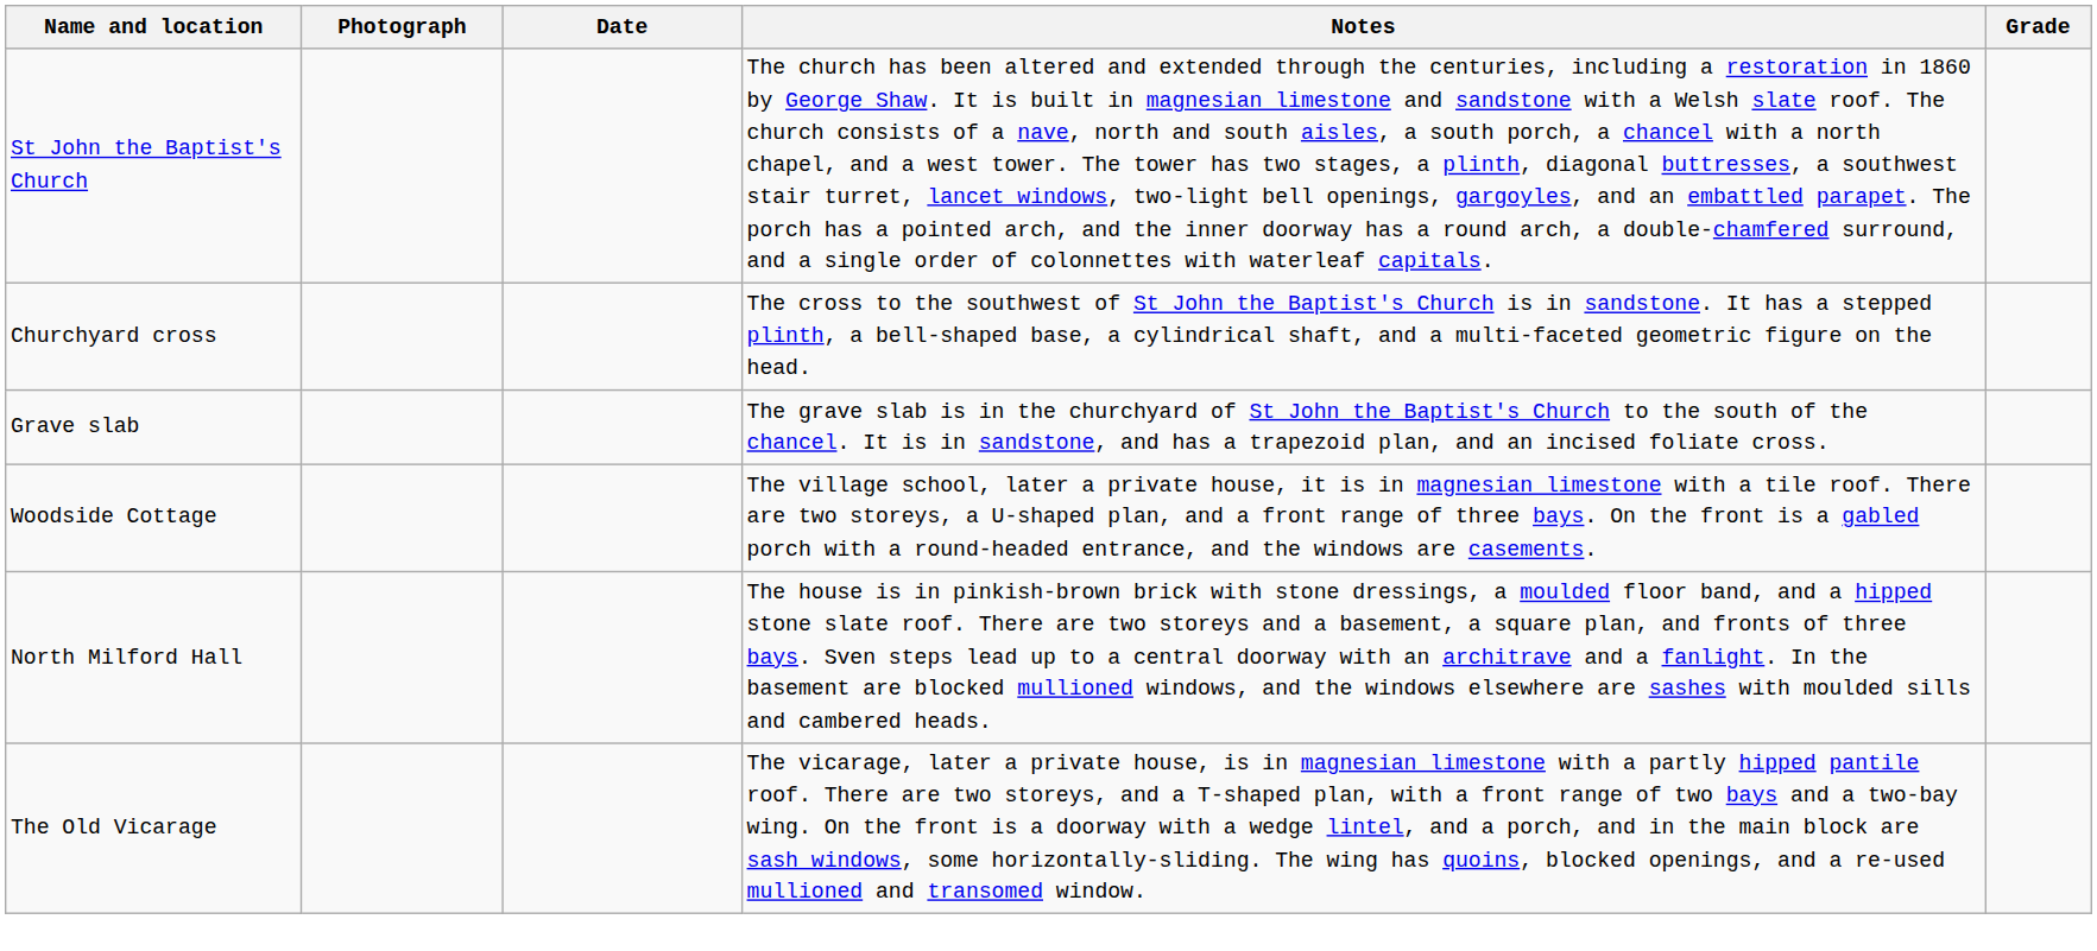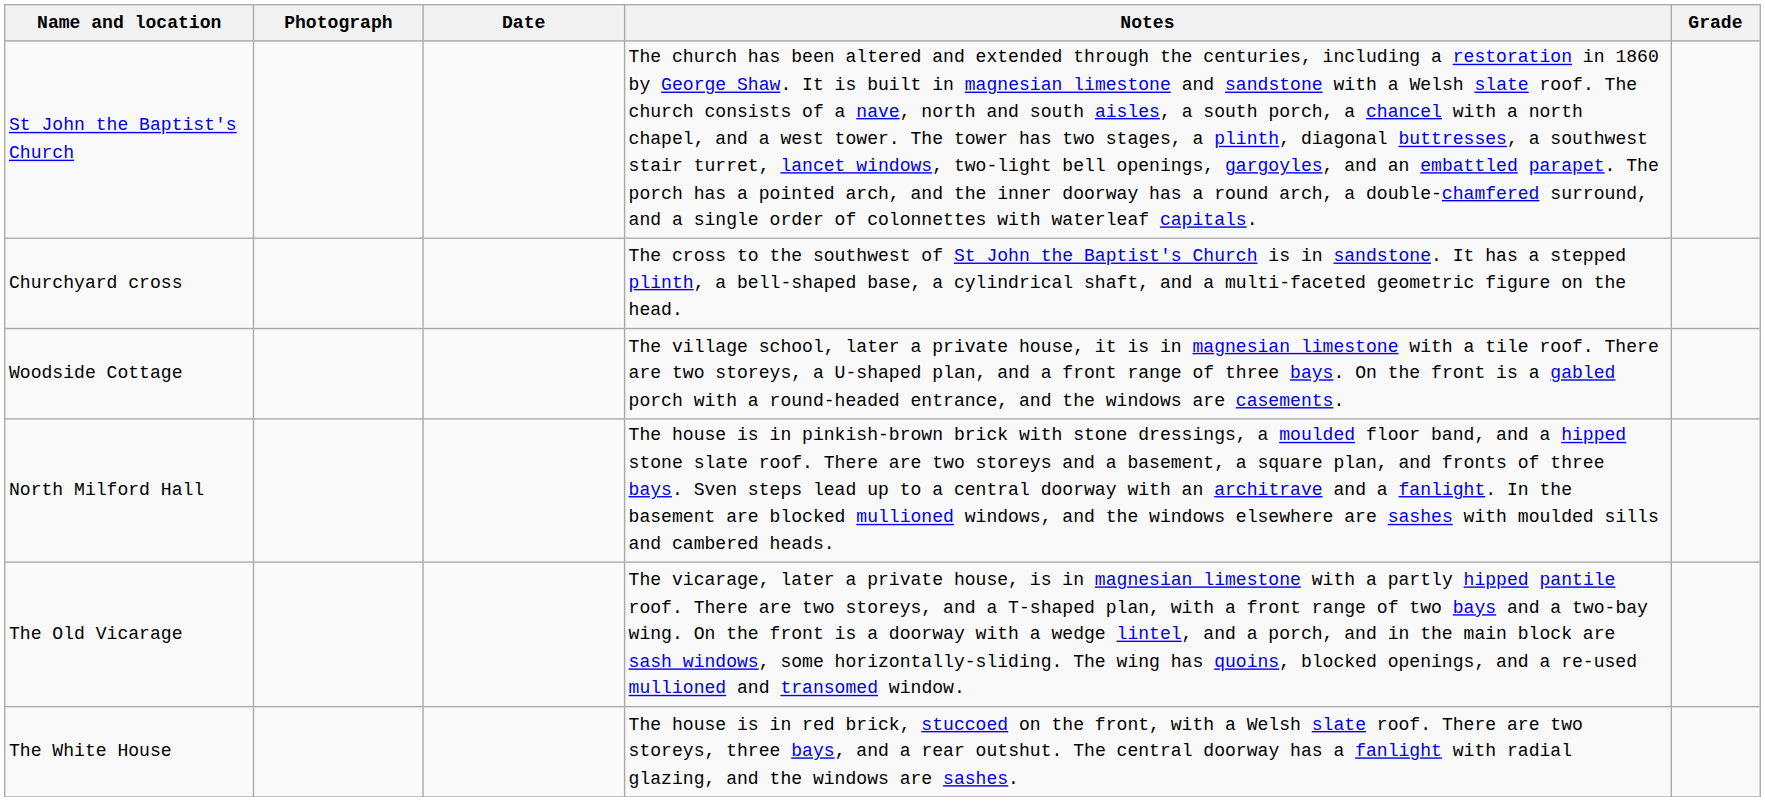- row: Grave slab | The grave slab is in the churchyard of St John the Baptist's Church to the south of the chancel. It is in sandstone, and has a trapezoid plan, and an incised foliate cross.
+ row: The White House | The house is in red brick, stuccoed on the front, with a Welsh slate roof. There are two storeys, three bays, and a rear outshut. The central doorway has a fanlight with radial glazing, and the windows are sashes.
